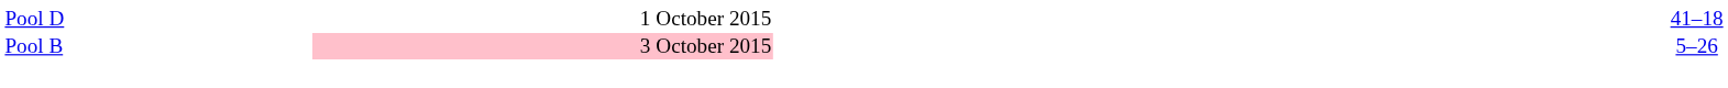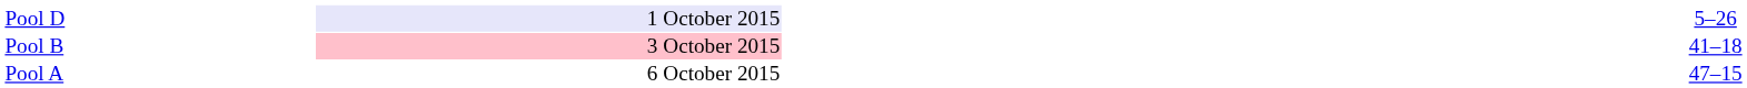Pool D | column 2: no background -> lavender background
Pool D | column 4: 41–18 -> 5–26
Pool B | column 4: 5–26 -> 41–18
+ row: Pool A | 6 October 2015 | 47–15
